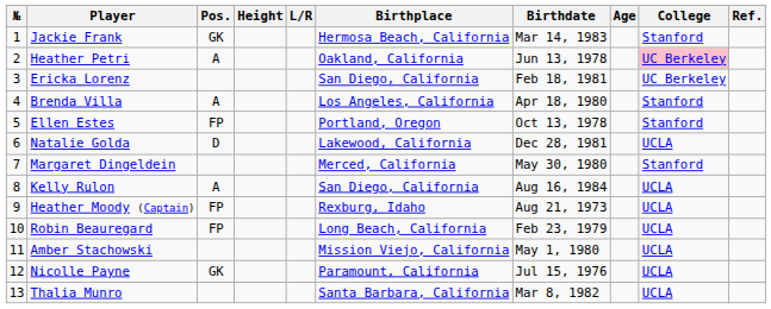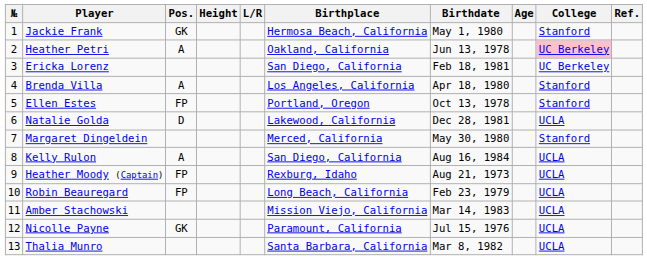Jackie Frank | Birthdate: Mar 14, 1983 -> May 1, 1980
Amber Stachowski | Birthdate: May 1, 1980 -> Mar 14, 1983
